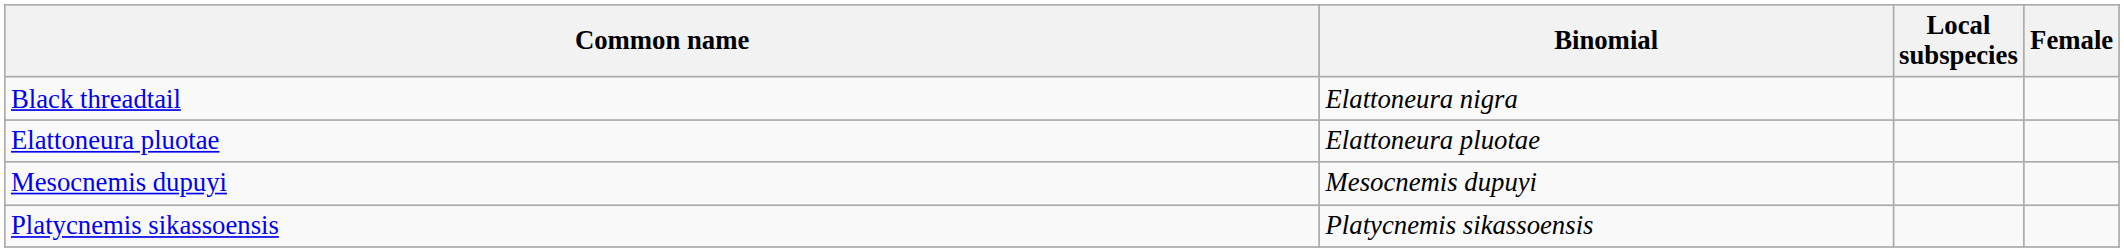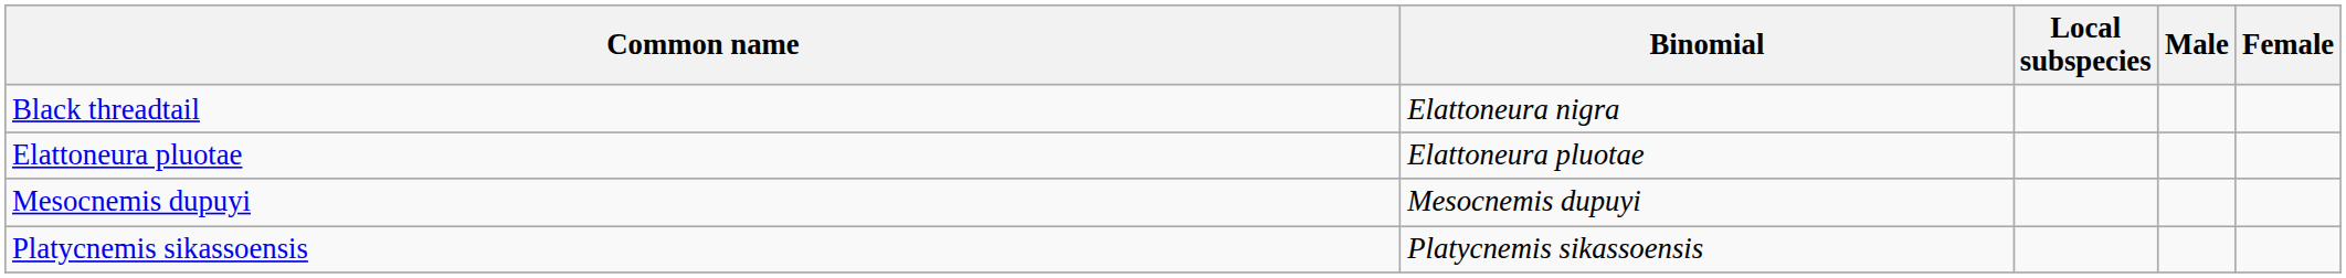+ column: Male
